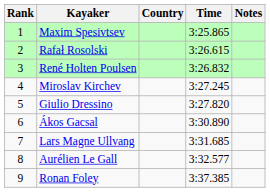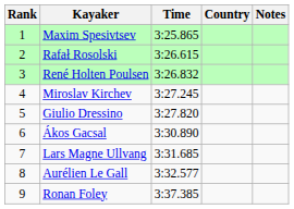columns swapped: Country <-> Time
